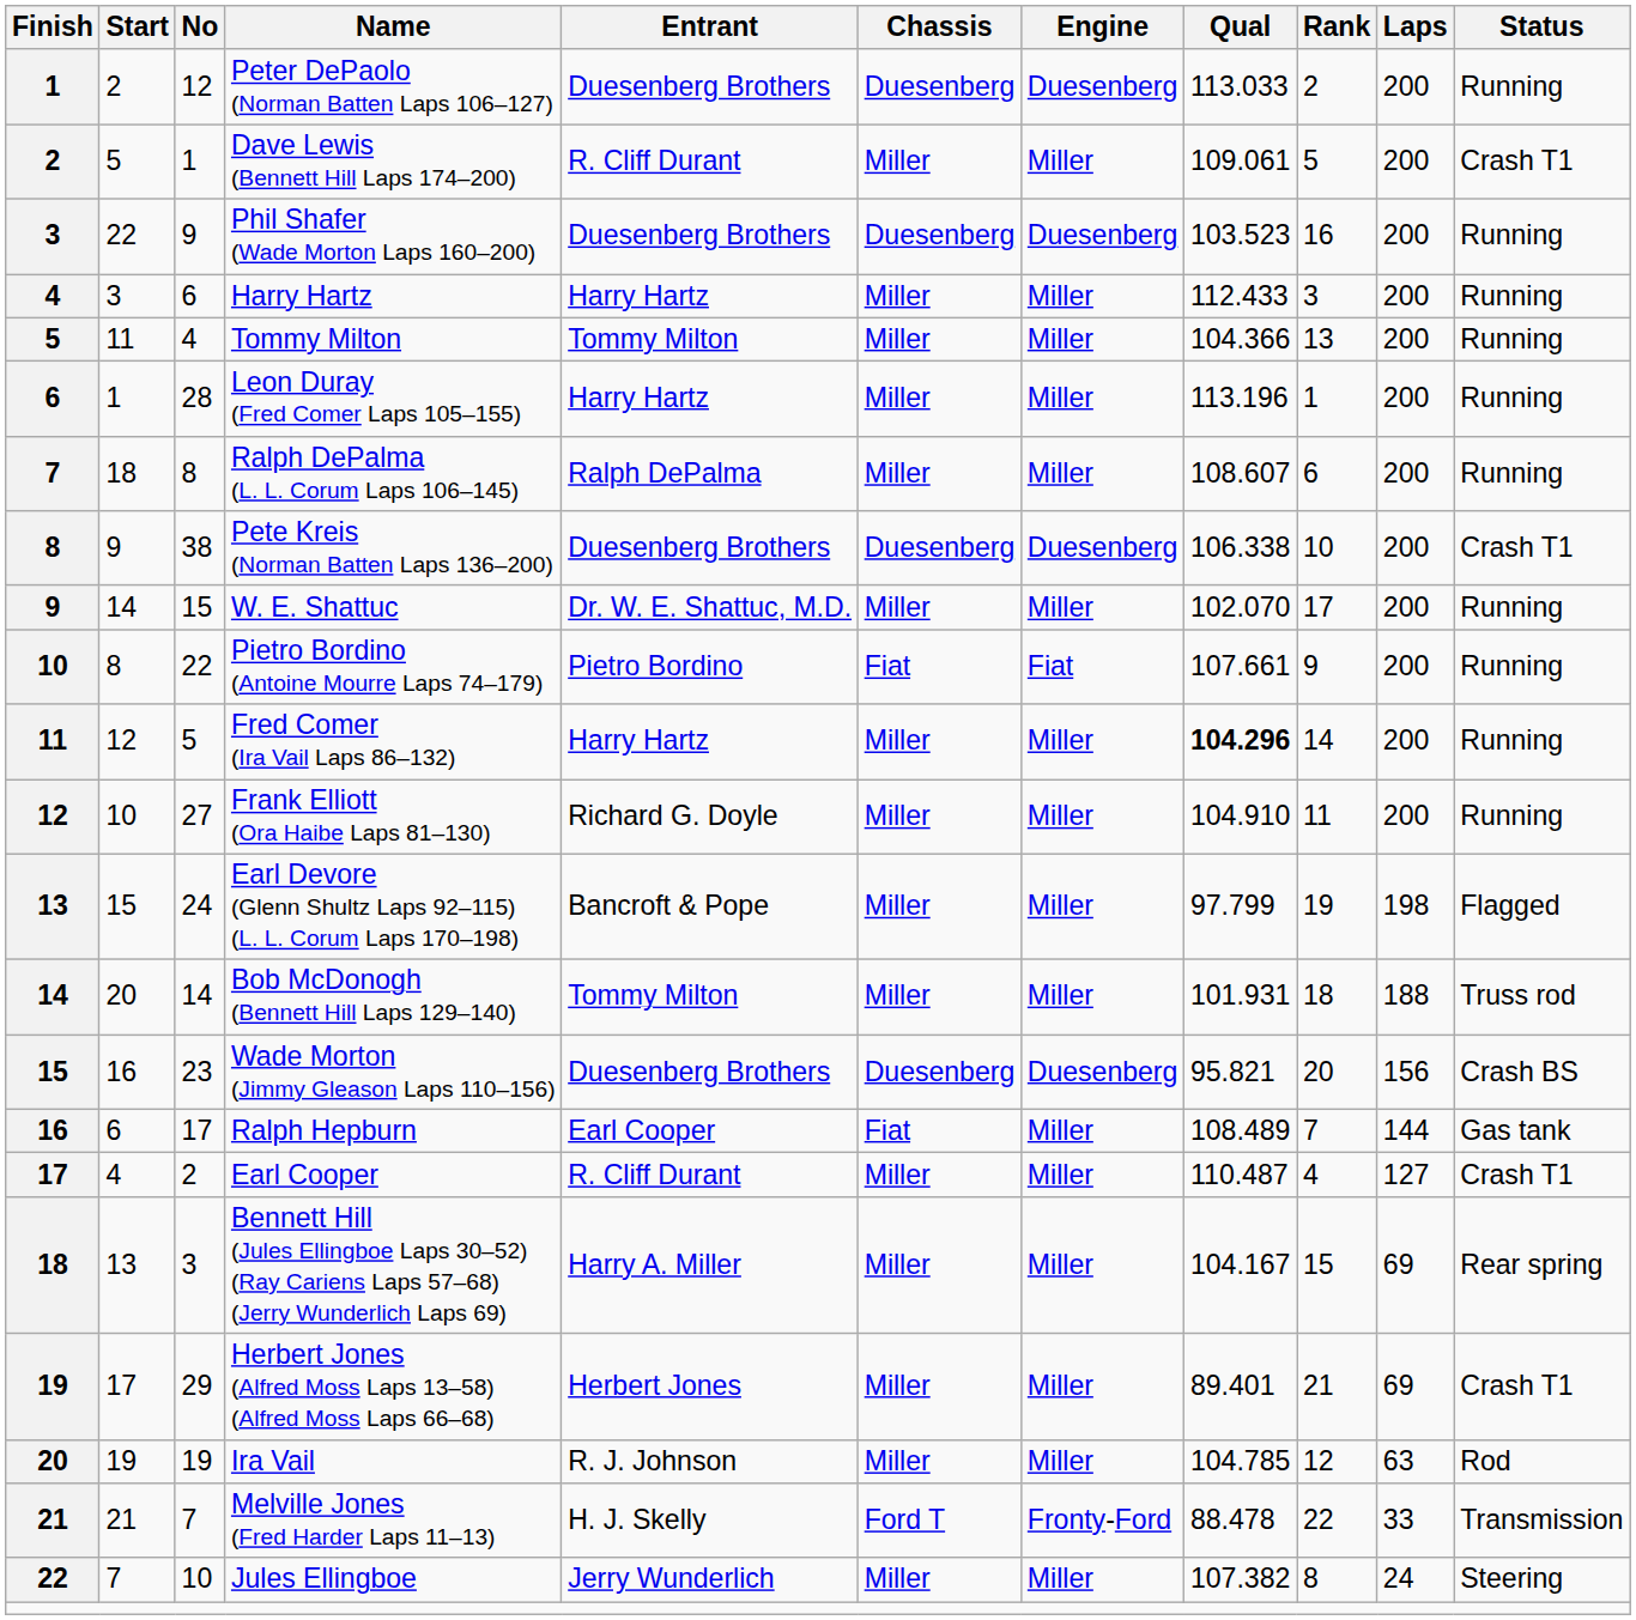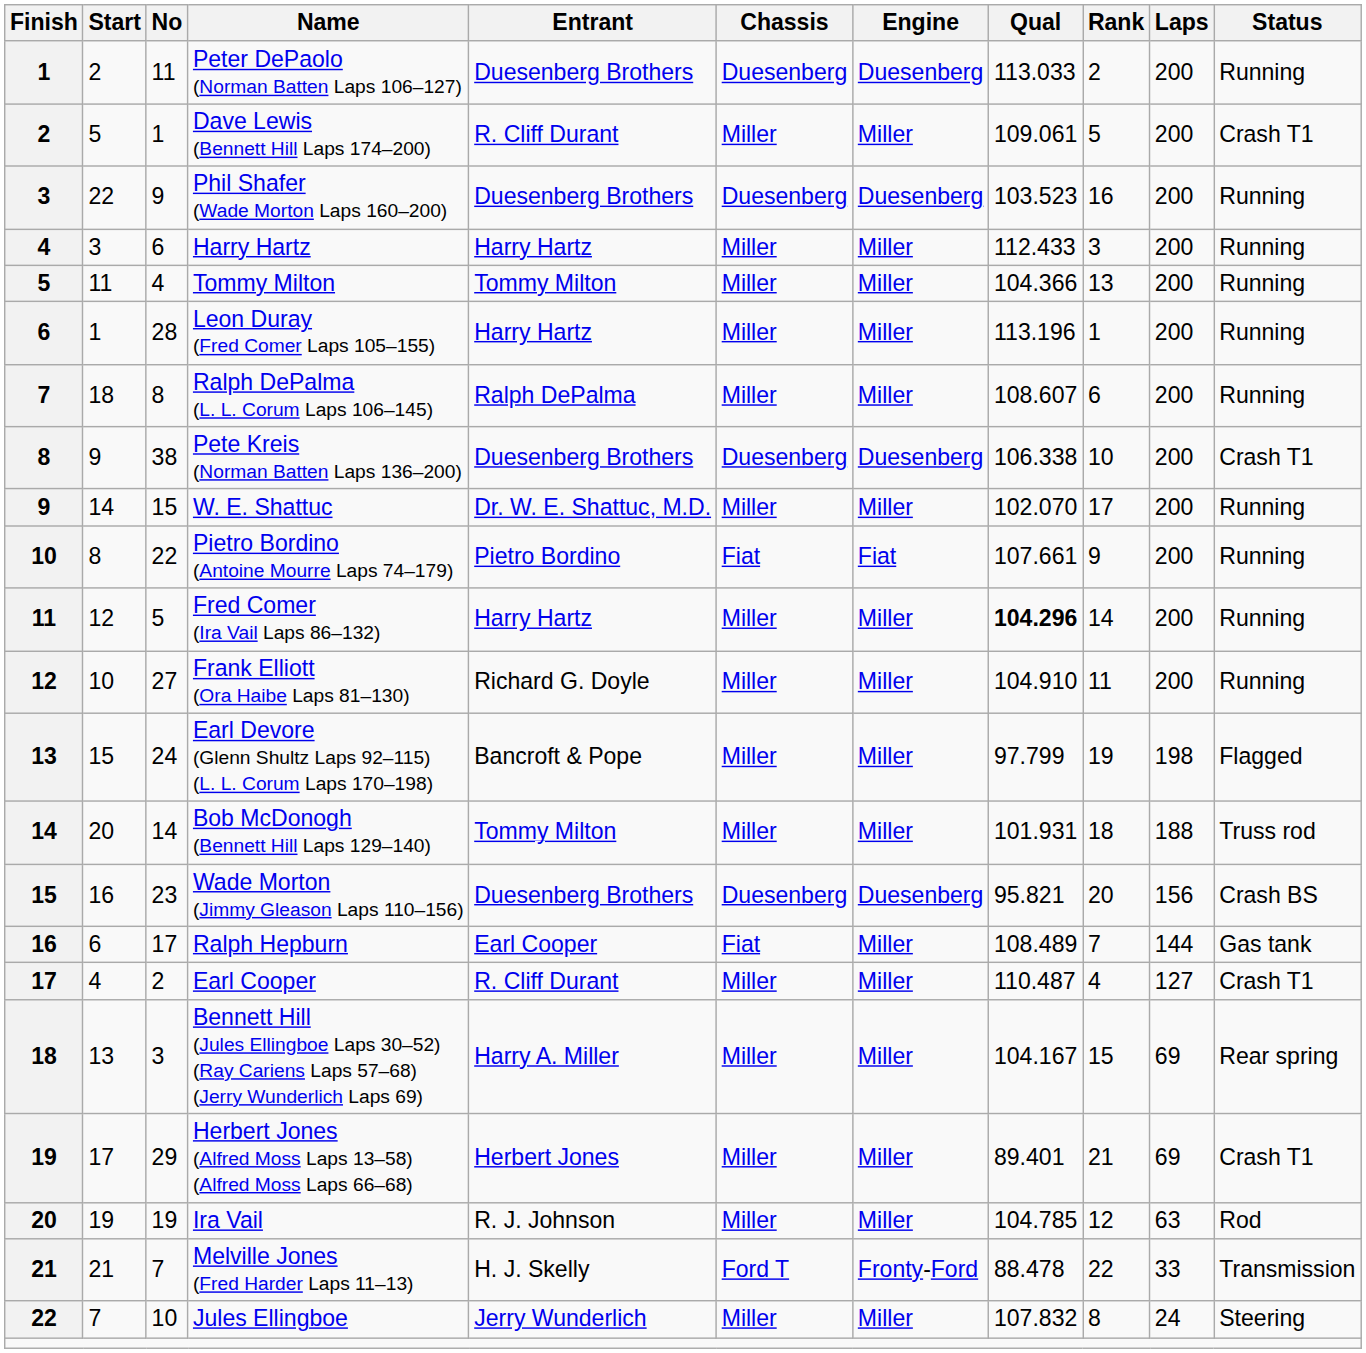Peter DePaolo (Norman Batten Laps 106–127) | No: 12 -> 11
Jules Ellingboe | Qual: 107.382 -> 107.832
